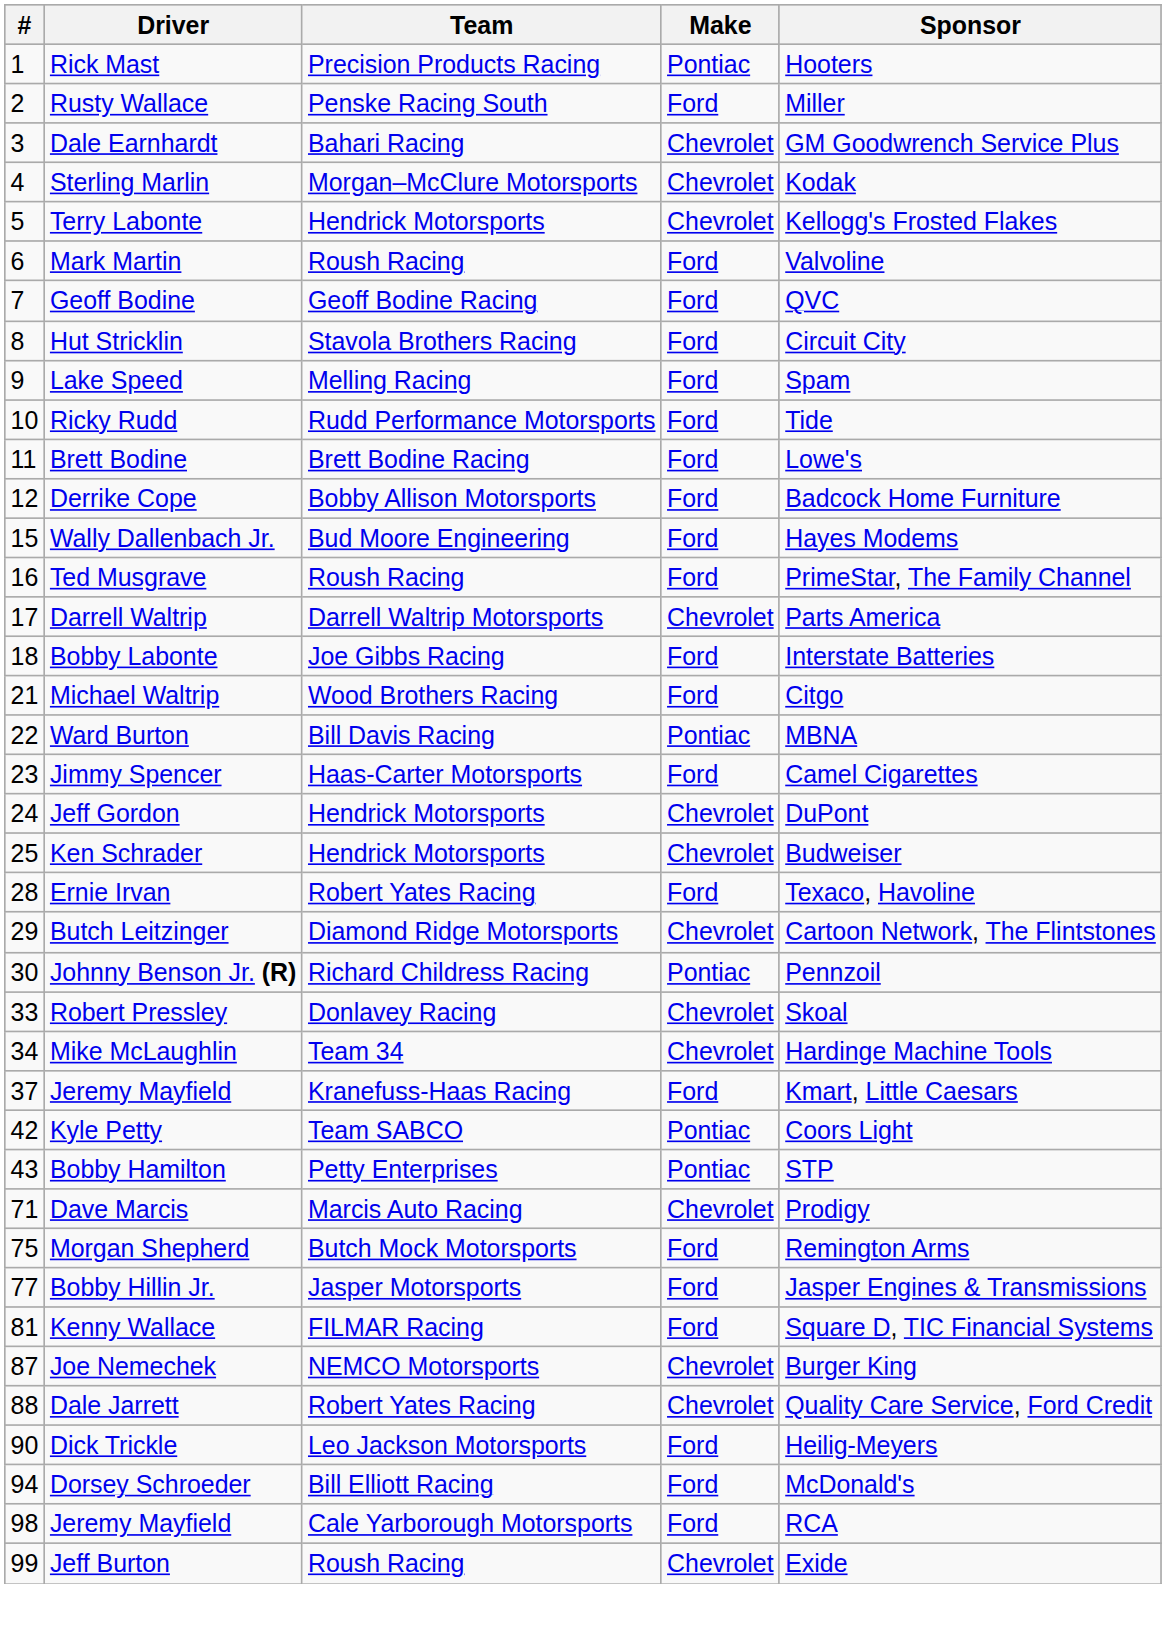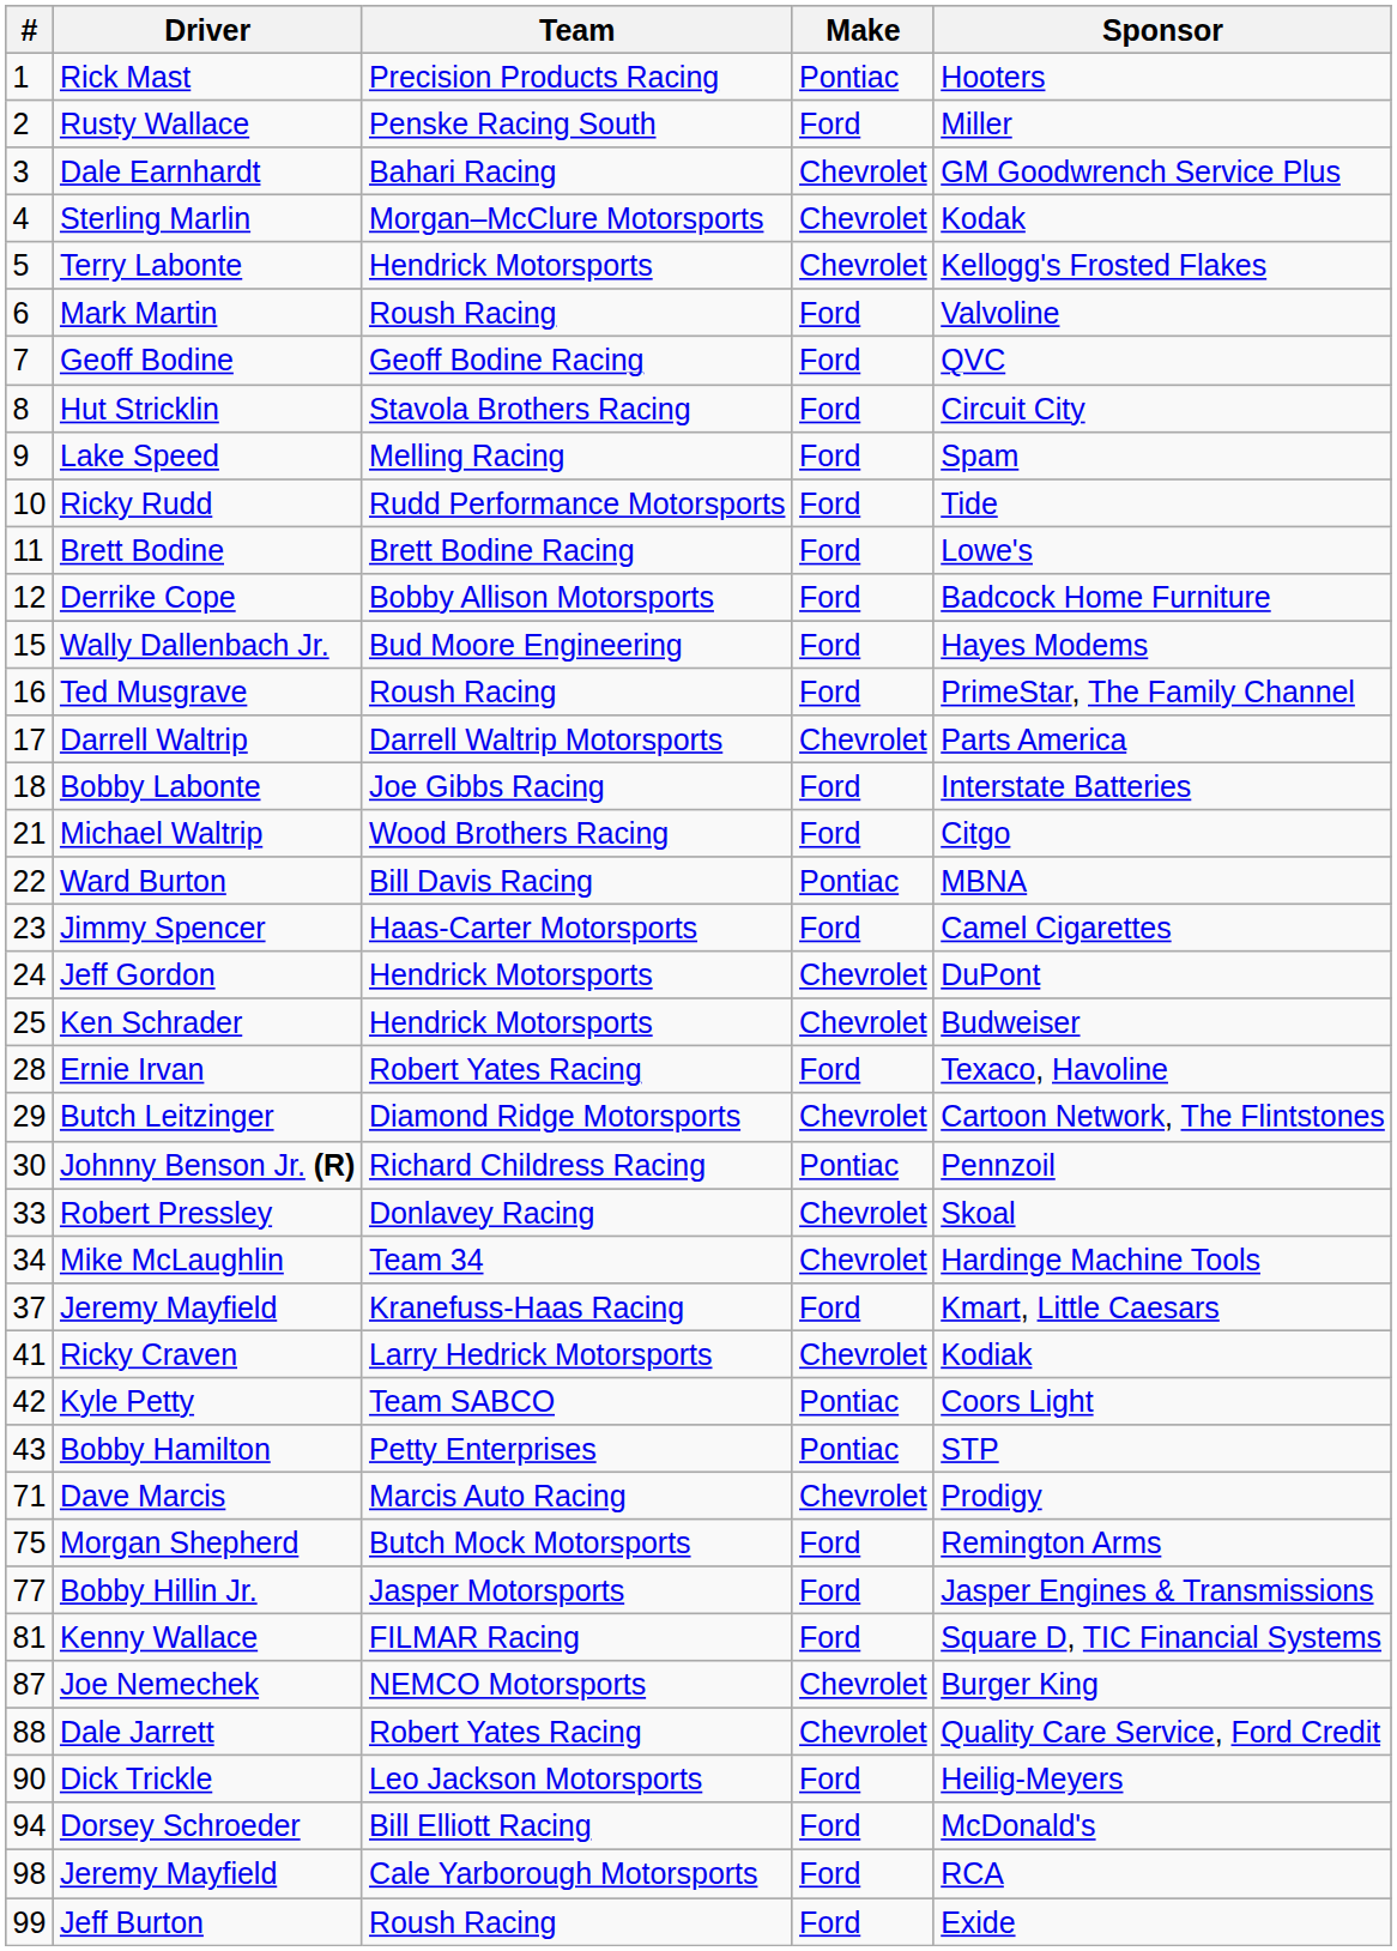+ row: 41 | Ricky Craven | Larry Hedrick Motorsports | Chevrolet | Kodiak
Jeff Burton | Make: Chevrolet -> Ford
